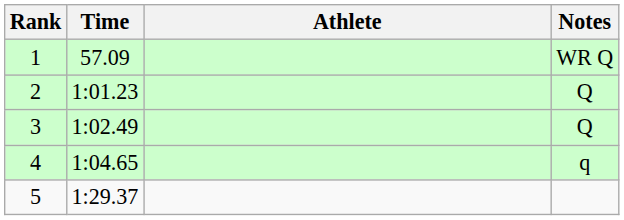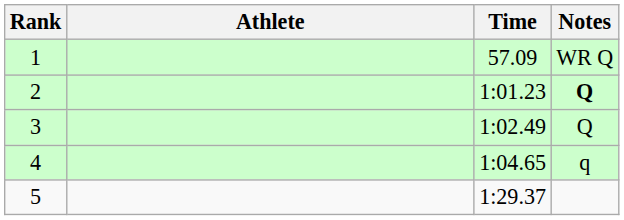columns swapped: Athlete <-> Time
2 | Notes: normal -> bold
